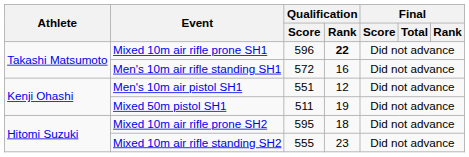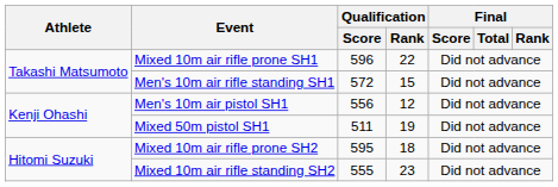Mixed 10m air rifle prone SH1 | Qualification / Rank: bold -> normal
Men's 10m air rifle standing SH1 | Qualification / Rank: 16 -> 15
Men's 10m air pistol SH1 | Qualification / Score: 551 -> 556
